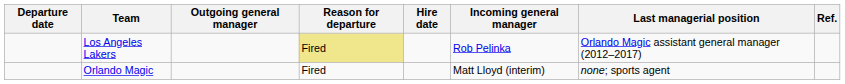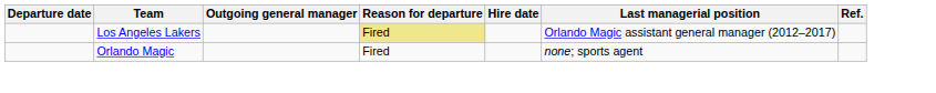- column: Incoming general manager | Rob Pelinka | Matt Lloyd (interim)
